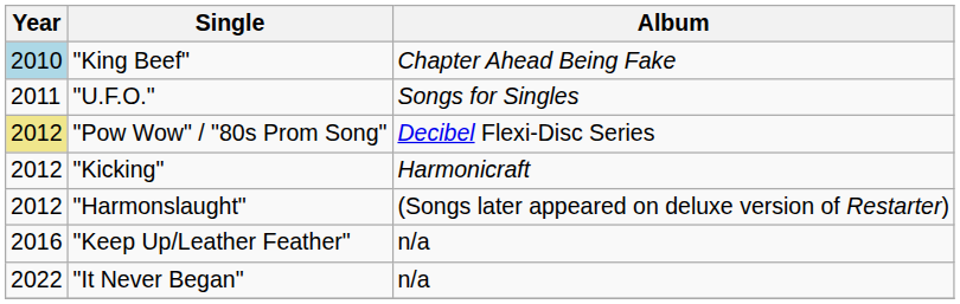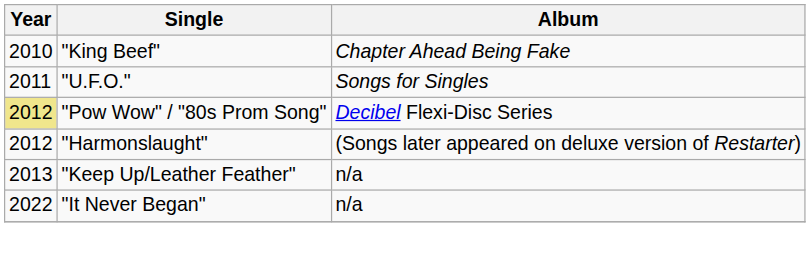"King Beef" | Year: lightblue background -> no background
- row: 2012 | "Kicking" | Harmonicraft
"Keep Up/Leather Feather" | Year: 2016 -> 2013
